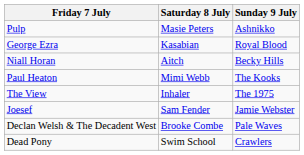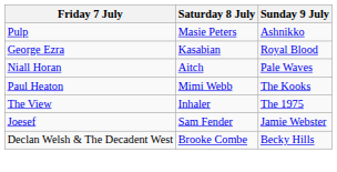Niall Horan | Sunday 9 July: Becky Hills -> Pale Waves
Declan Welsh & The Decadent West | Sunday 9 July: Pale Waves -> Becky Hills
- row: Dead Pony | Swim School | Crawlers
